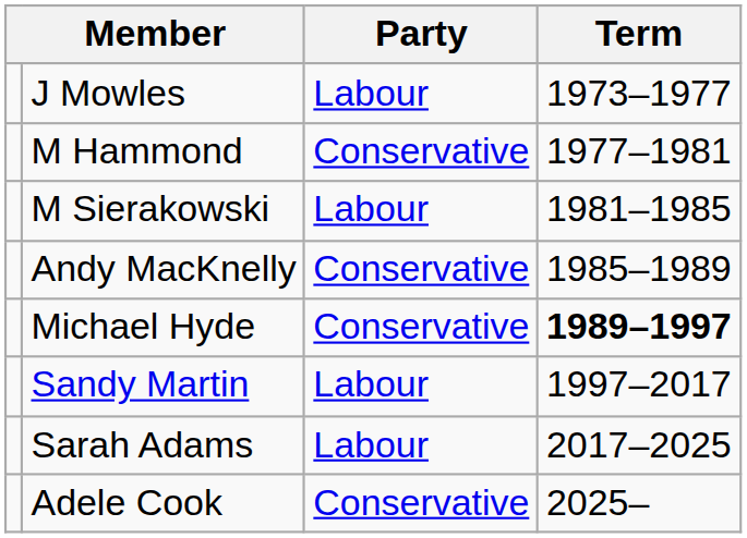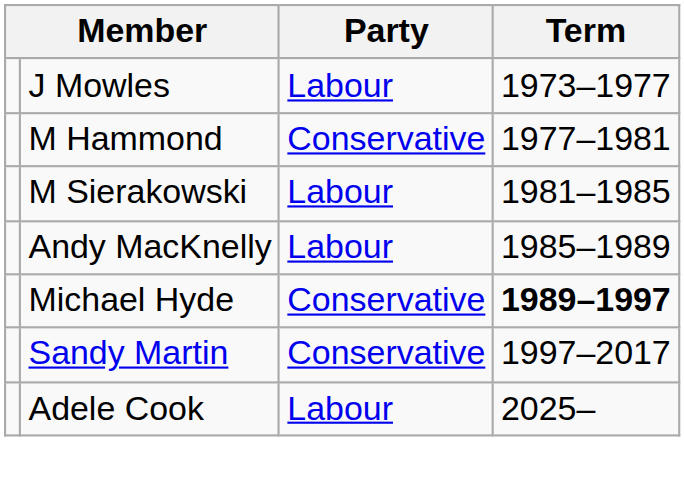Andy MacKnelly | Party: Conservative -> Labour
Sandy Martin | Party: Labour -> Conservative
- row: Sarah Adams | Labour | 2017–2025
Adele Cook | Party: Conservative -> Labour
